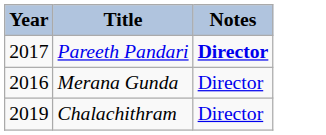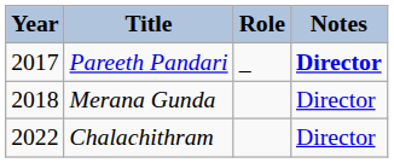+ column: Role | _
Merana Gunda | Year: 2016 -> 2018
Chalachithram | Year: 2019 -> 2022
